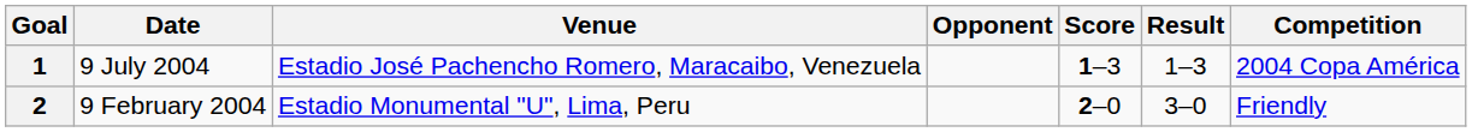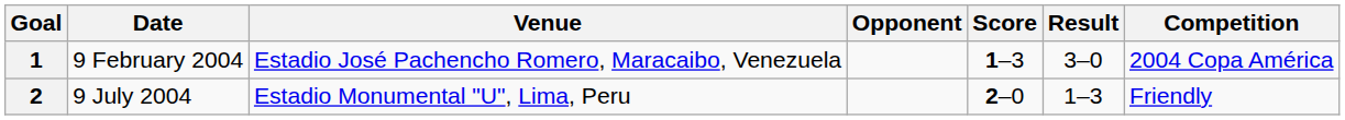1 | Date: 9 July 2004 -> 9 February 2004
1 | Result: 1–3 -> 3–0
2 | Date: 9 February 2004 -> 9 July 2004
2 | Result: 3–0 -> 1–3
